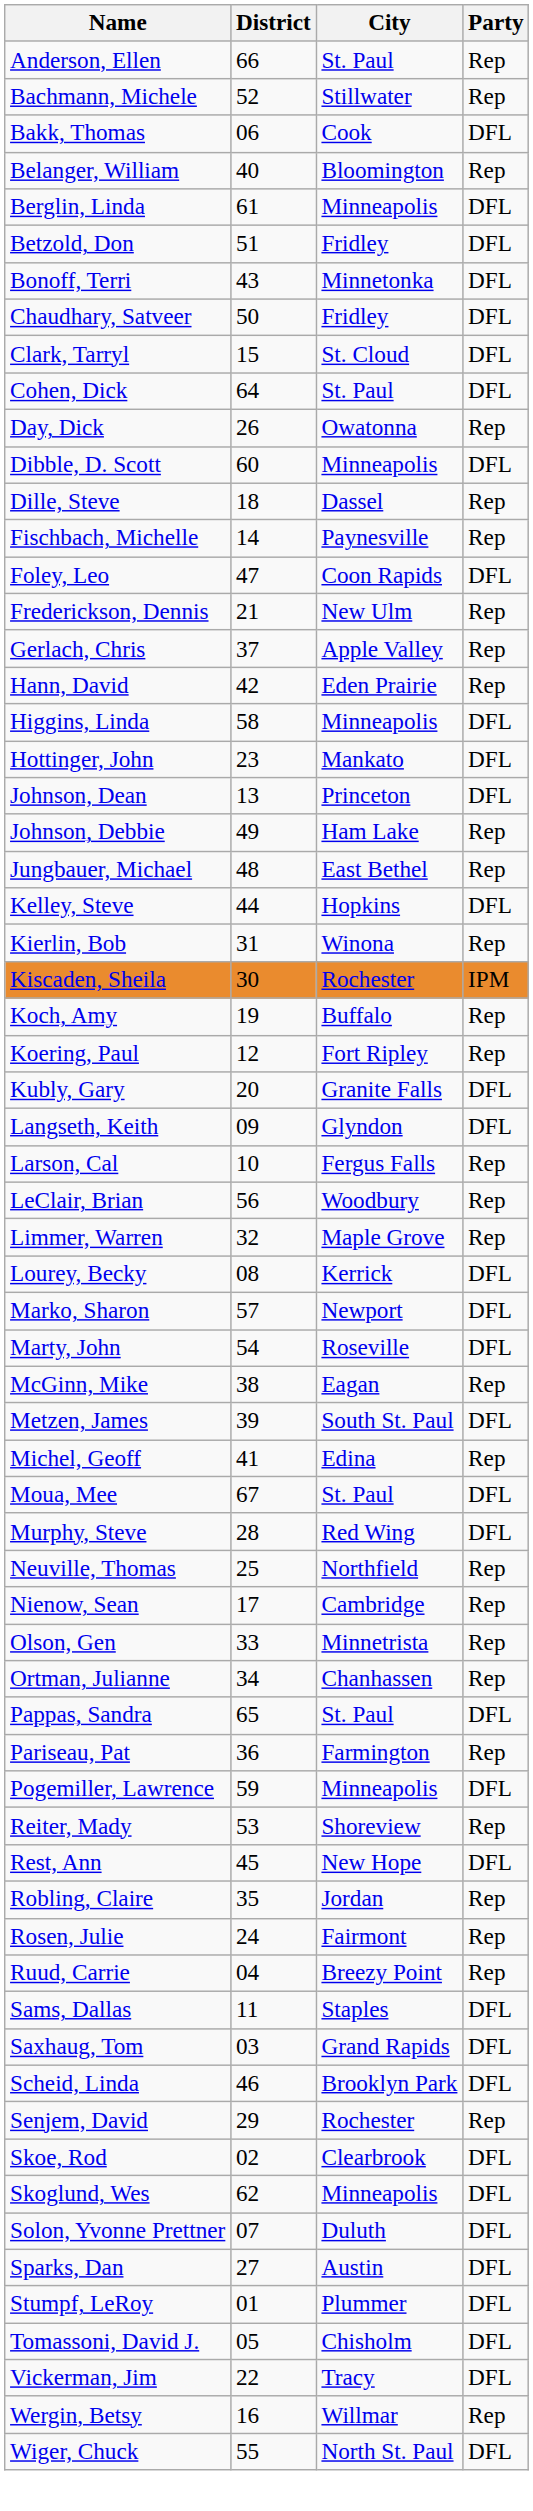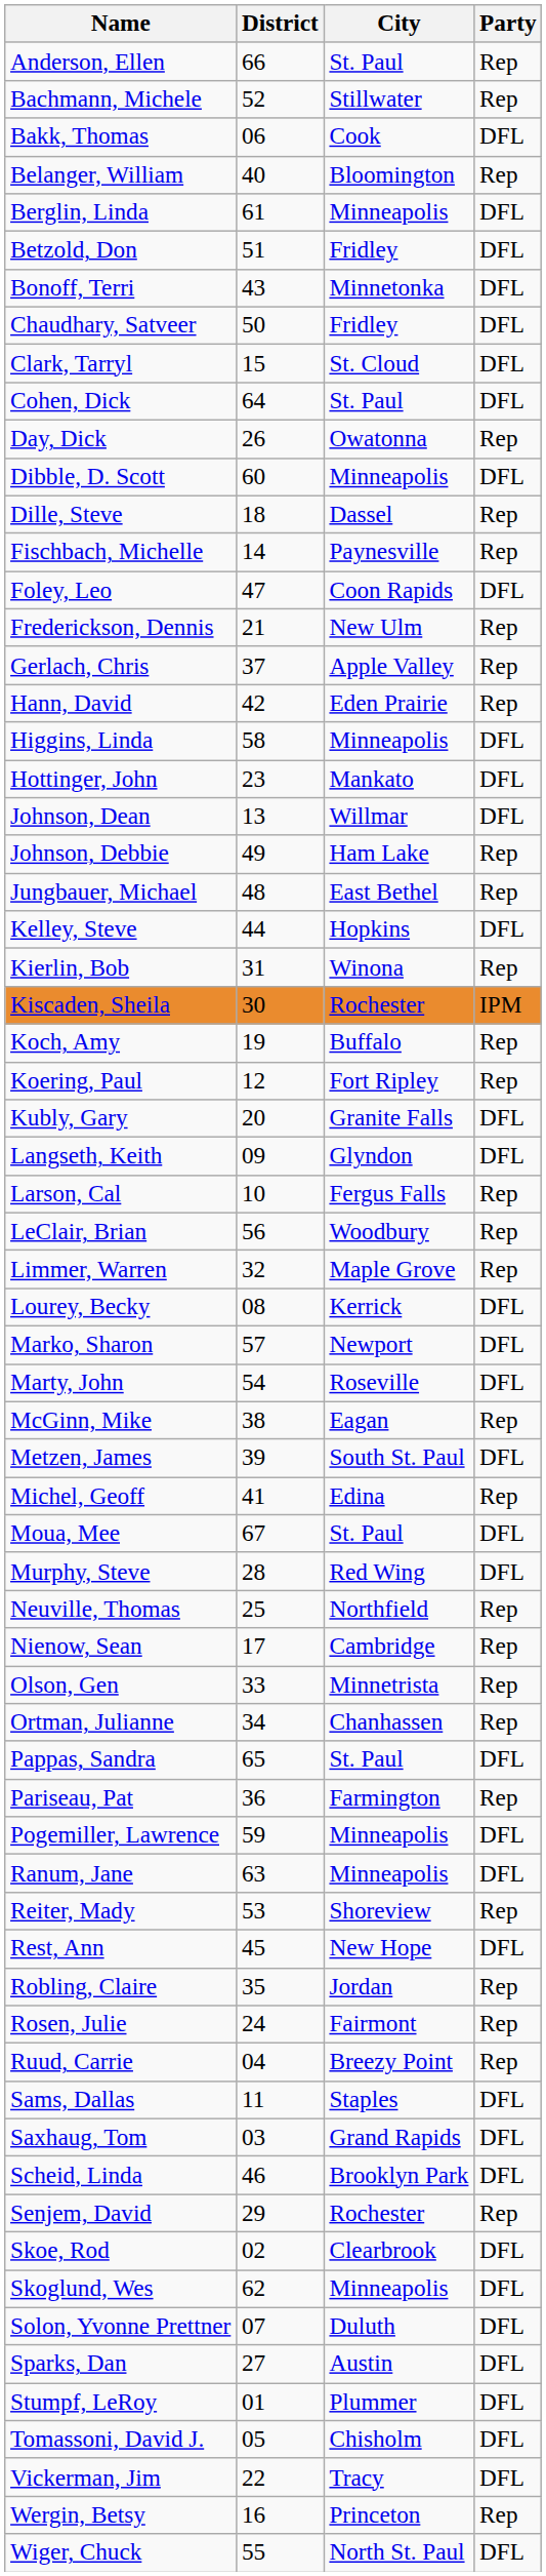Johnson, Dean | City: Princeton -> Willmar
+ row: Ranum, Jane | 63 | Minneapolis | DFL
Wergin, Betsy | City: Willmar -> Princeton
